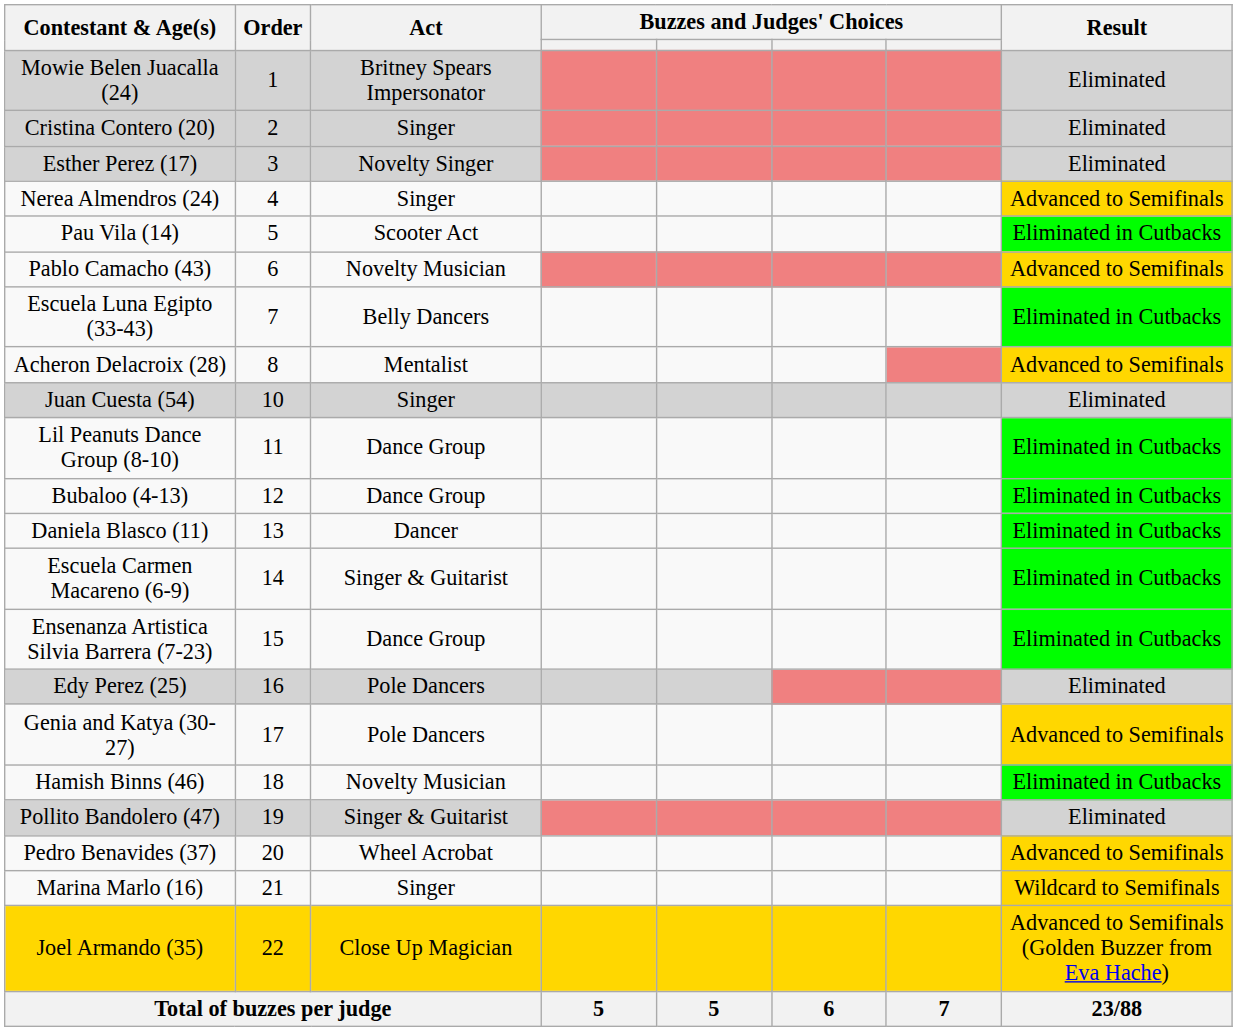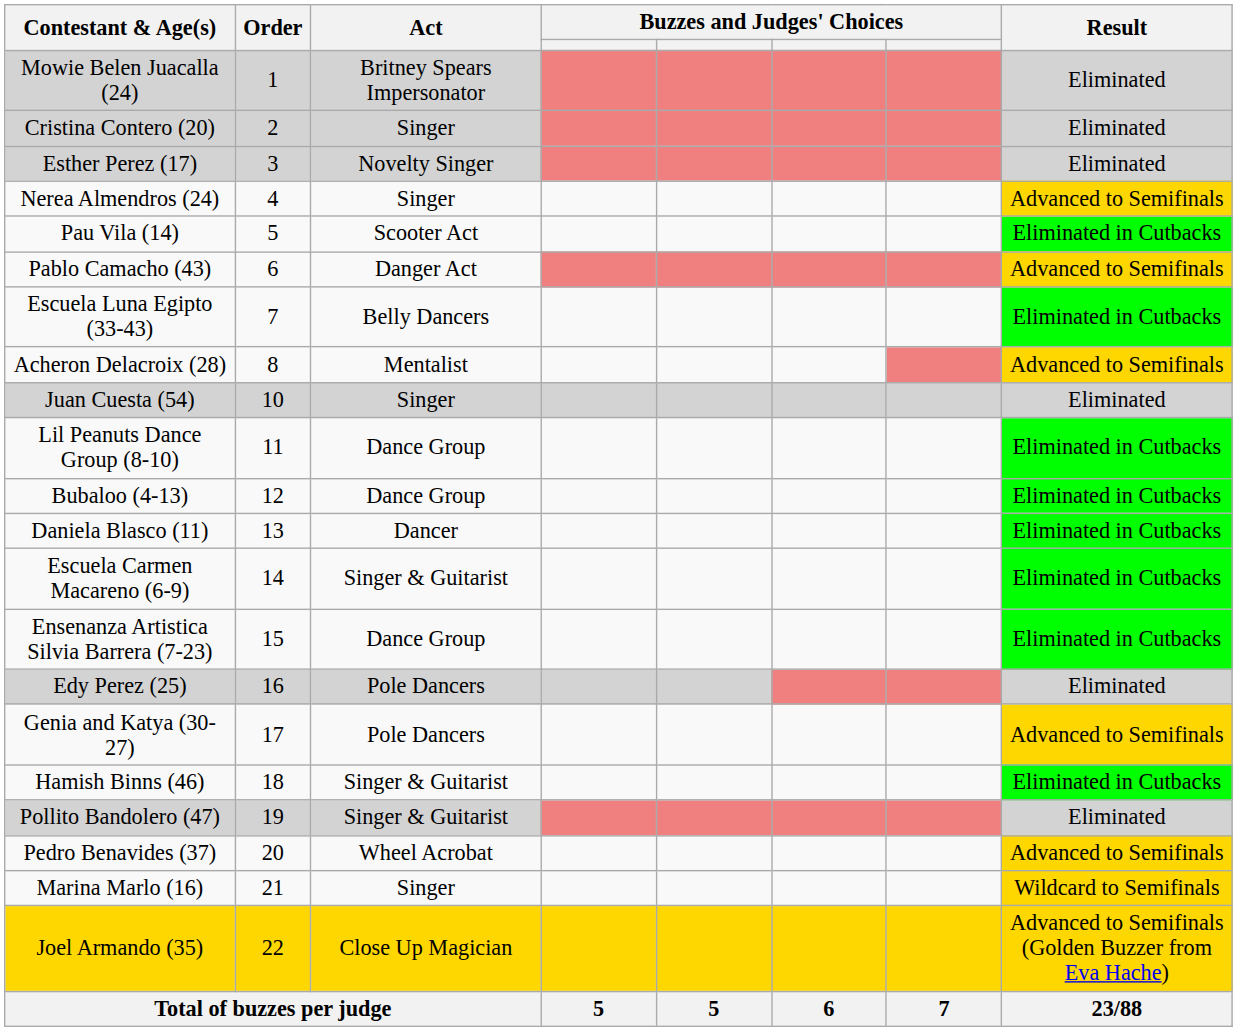Pablo Camacho (43) | Act: Novelty Musician -> Danger Act
Hamish Binns (46) | Act: Novelty Musician -> Singer & Guitarist
